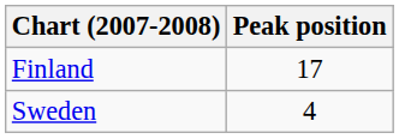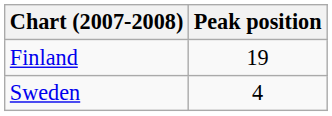Finland | Peak position: 17 -> 19
